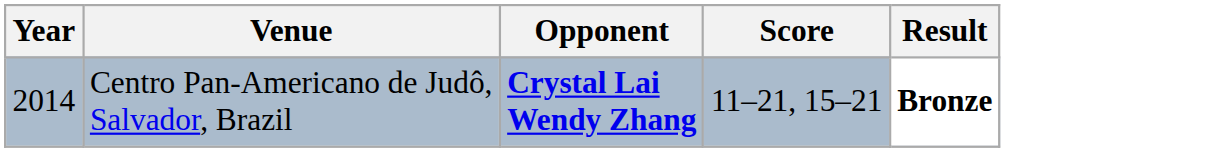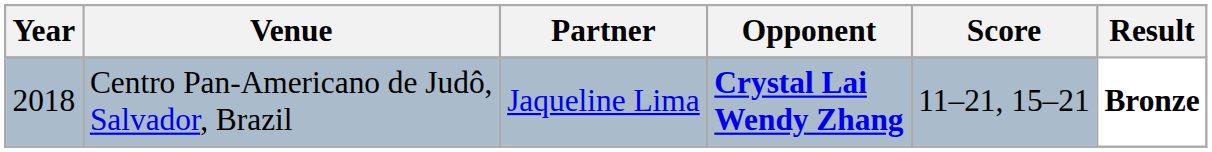+ column: Partner | Jaqueline Lima
Centro Pan-Americano de Judô, Salvador, Brazil | Year: 2014 -> 2018
